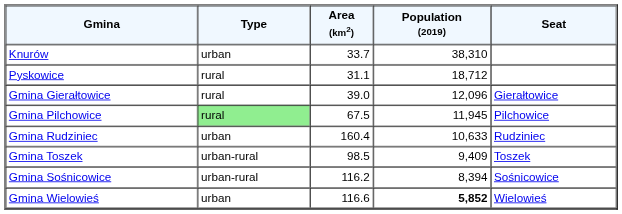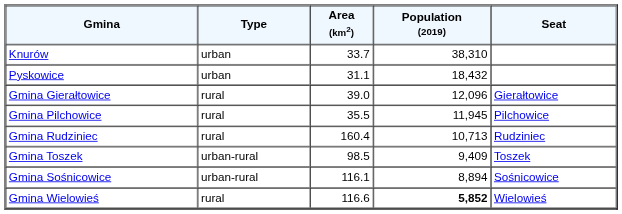Pyskowice | Type: rural -> urban
Pyskowice | Population (2019): 18,712 -> 18,432
Gmina Pilchowice | Type: lightgreen background -> no background
Gmina Pilchowice | Area (km2): 67.5 -> 35.5
Gmina Rudziniec | Type: urban -> rural
Gmina Rudziniec | Population (2019): 10,633 -> 10,713
Gmina Sośnicowice | Area (km2): 116.2 -> 116.1
Gmina Sośnicowice | Population (2019): 8,394 -> 8,894
Gmina Wielowieś | Type: urban -> rural
